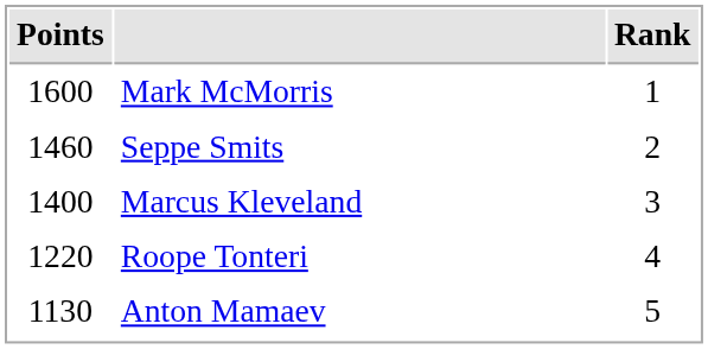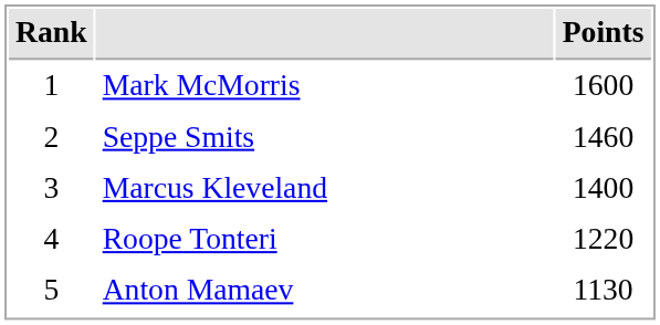columns swapped: Rank <-> Points
